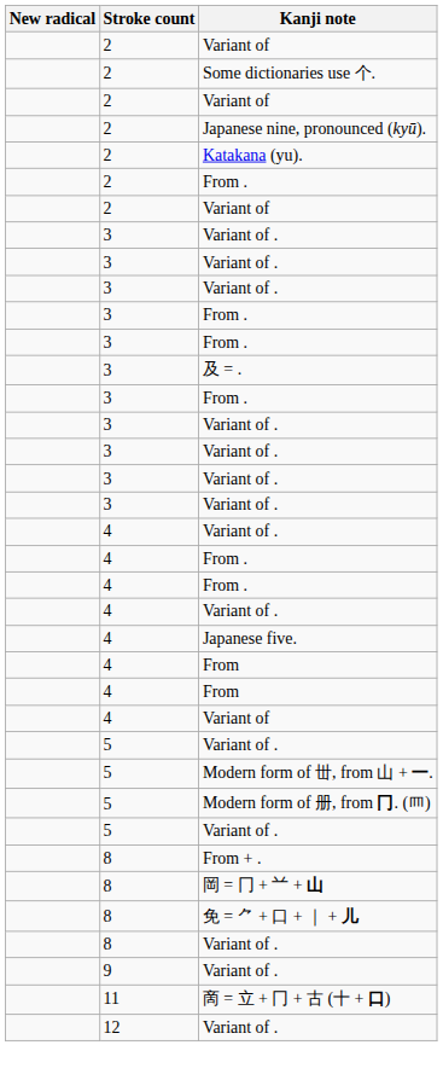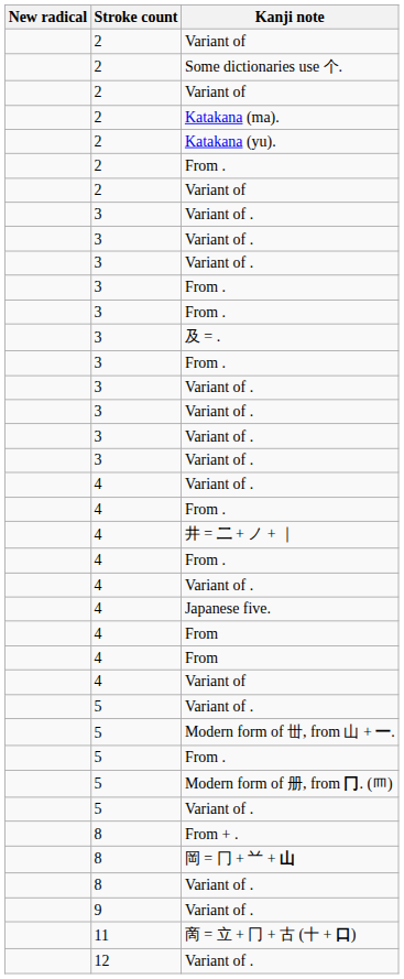+ row: 2 | Katakana (ma).
- row: 2 | Japanese nine, pronounced (kyū).
+ row: 4 | 井 = 二 + ノ + ｜
+ row: 5 | From .
- row: 8 | 免 = ⺈ + 口 + ｜ + 儿
